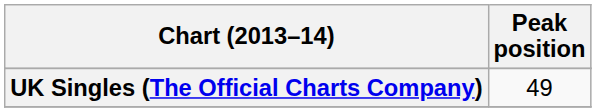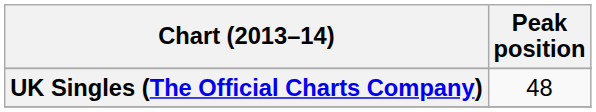UK Singles (The Official Charts Company) | Peak position: 49 -> 48
